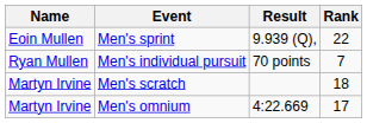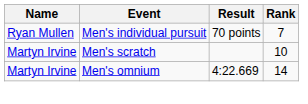- row: Eoin Mullen | Men's sprint | 9.939 (Q), | 22
Men's scratch | Rank: 18 -> 10
Men's omnium | Rank: 17 -> 14
